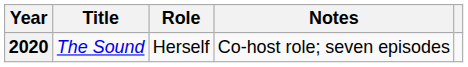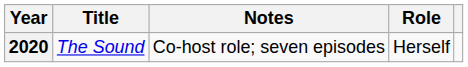columns swapped: Role <-> Notes
